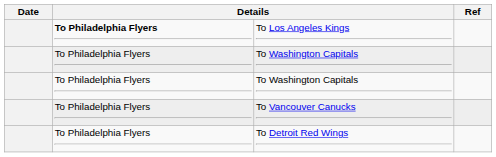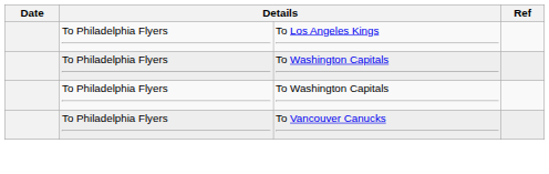To Los Angeles Kings | column 2: bold -> normal
- row: To Philadelphia Flyers | To Detroit Red Wings
